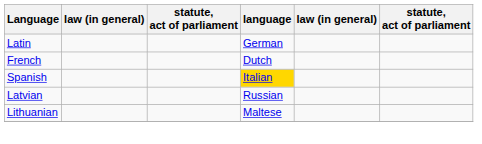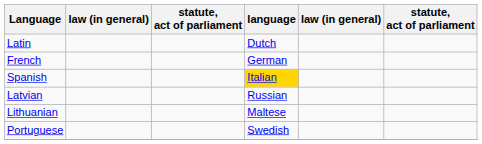Latin | language: German -> Dutch
French | language: Dutch -> German
+ row: Portuguese | Swedish
